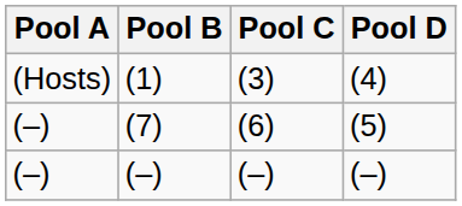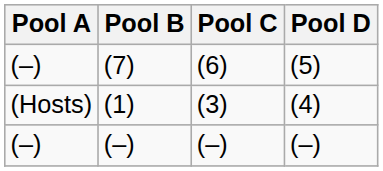rows swapped: (1) <-> (7)
